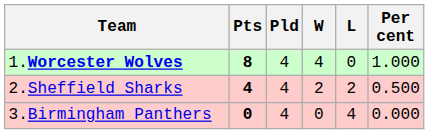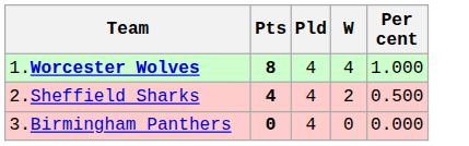- column: L | 0 | 2 | 4
